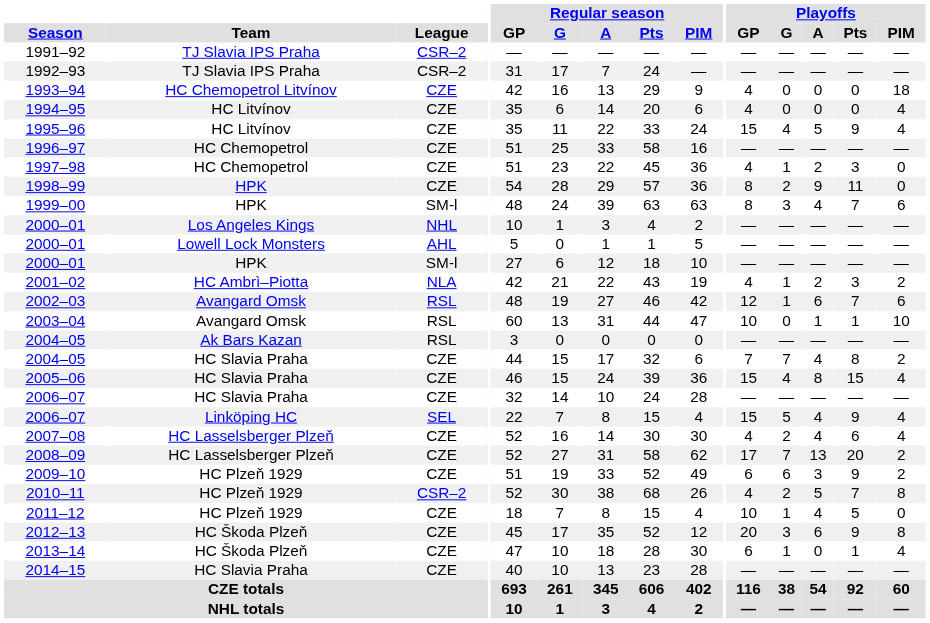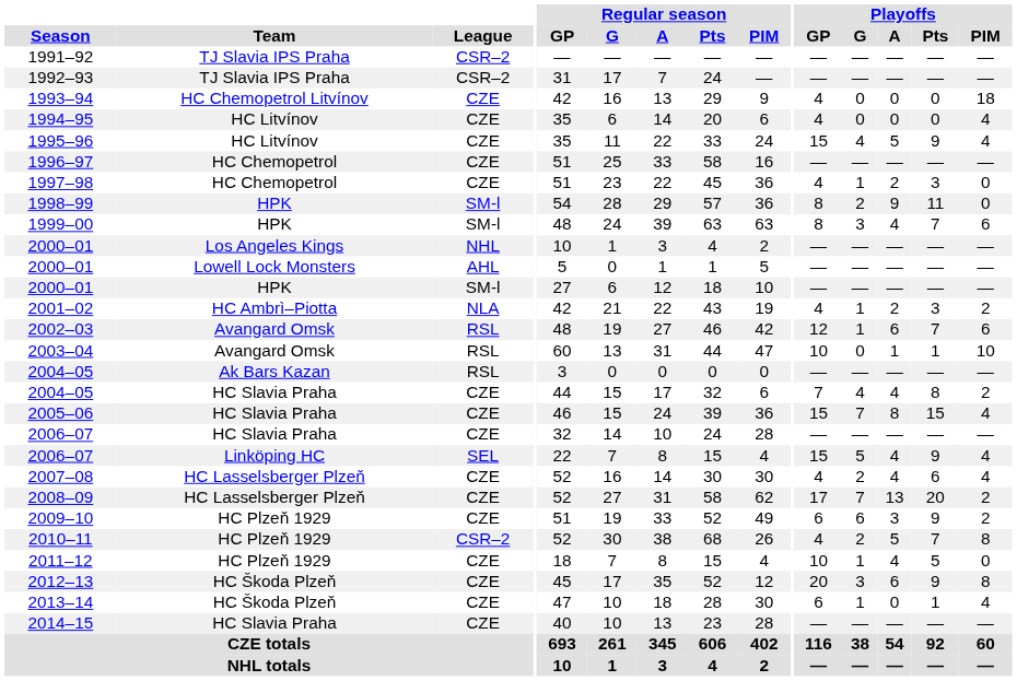1998–99 | League: CZE -> SM-l
2004–05 / HC Slavia Praha | Playoffs / G: 7 -> 4
2005–06 | Playoffs / G: 4 -> 7
